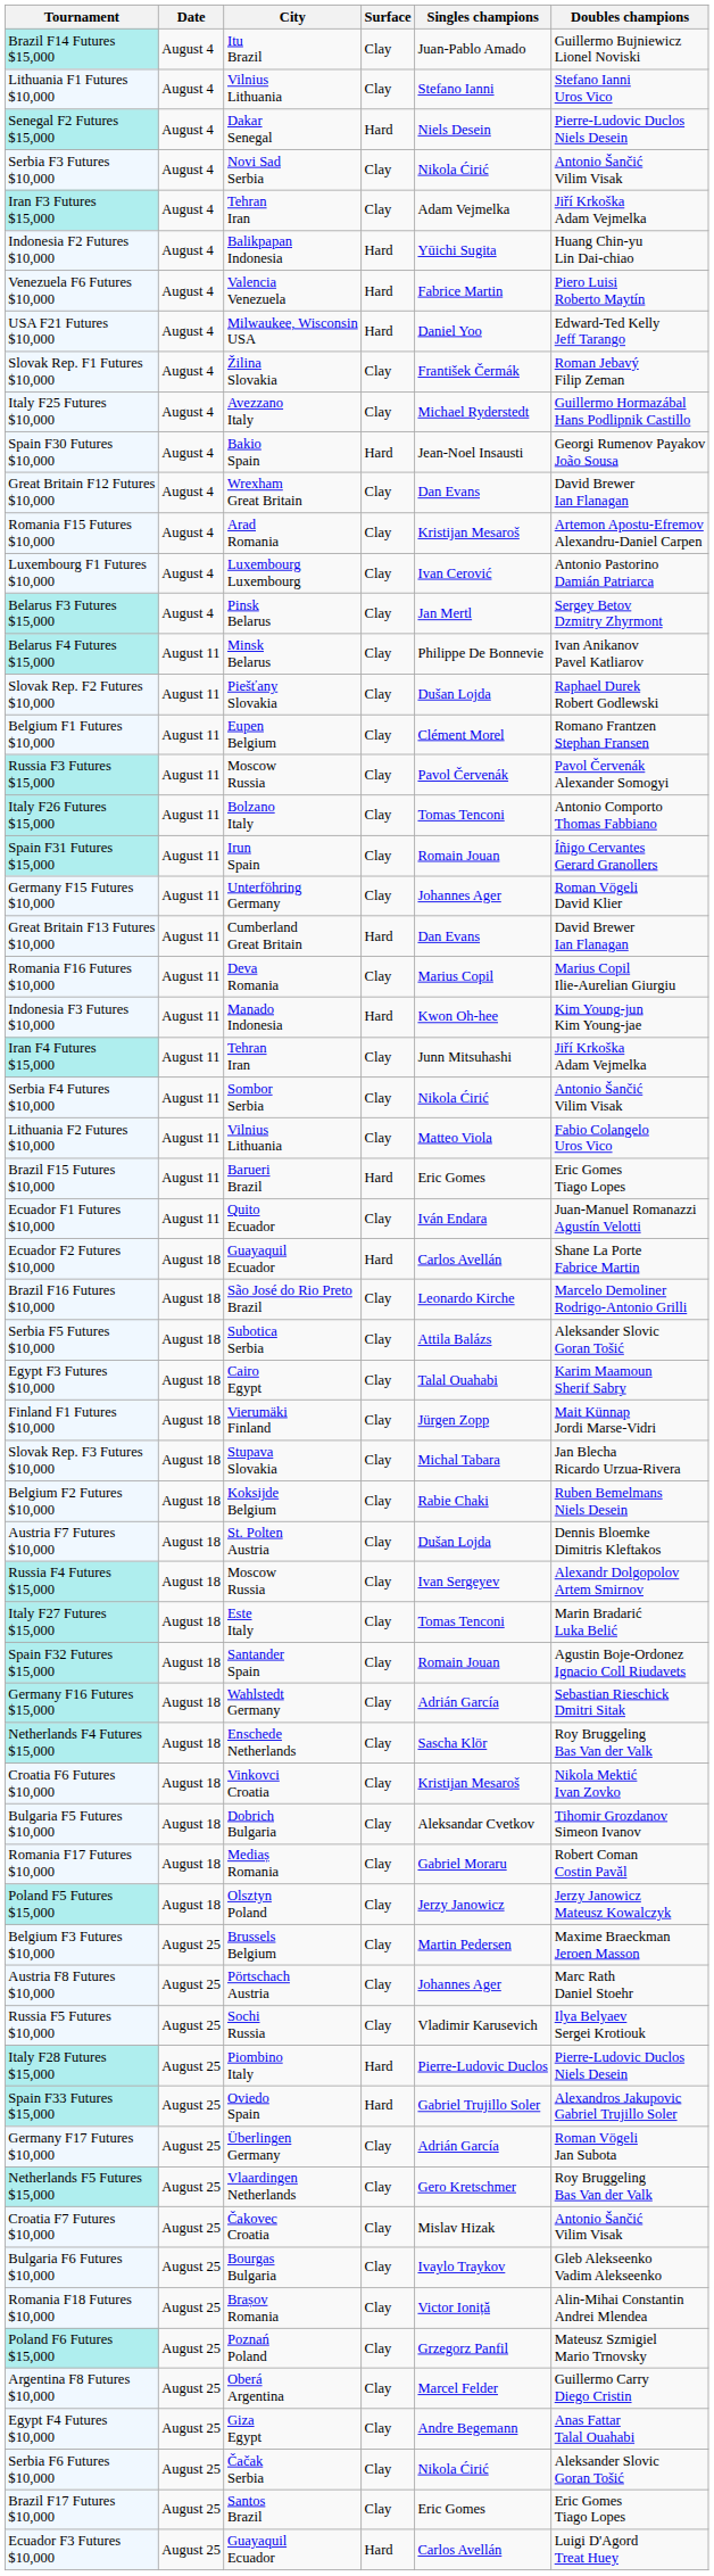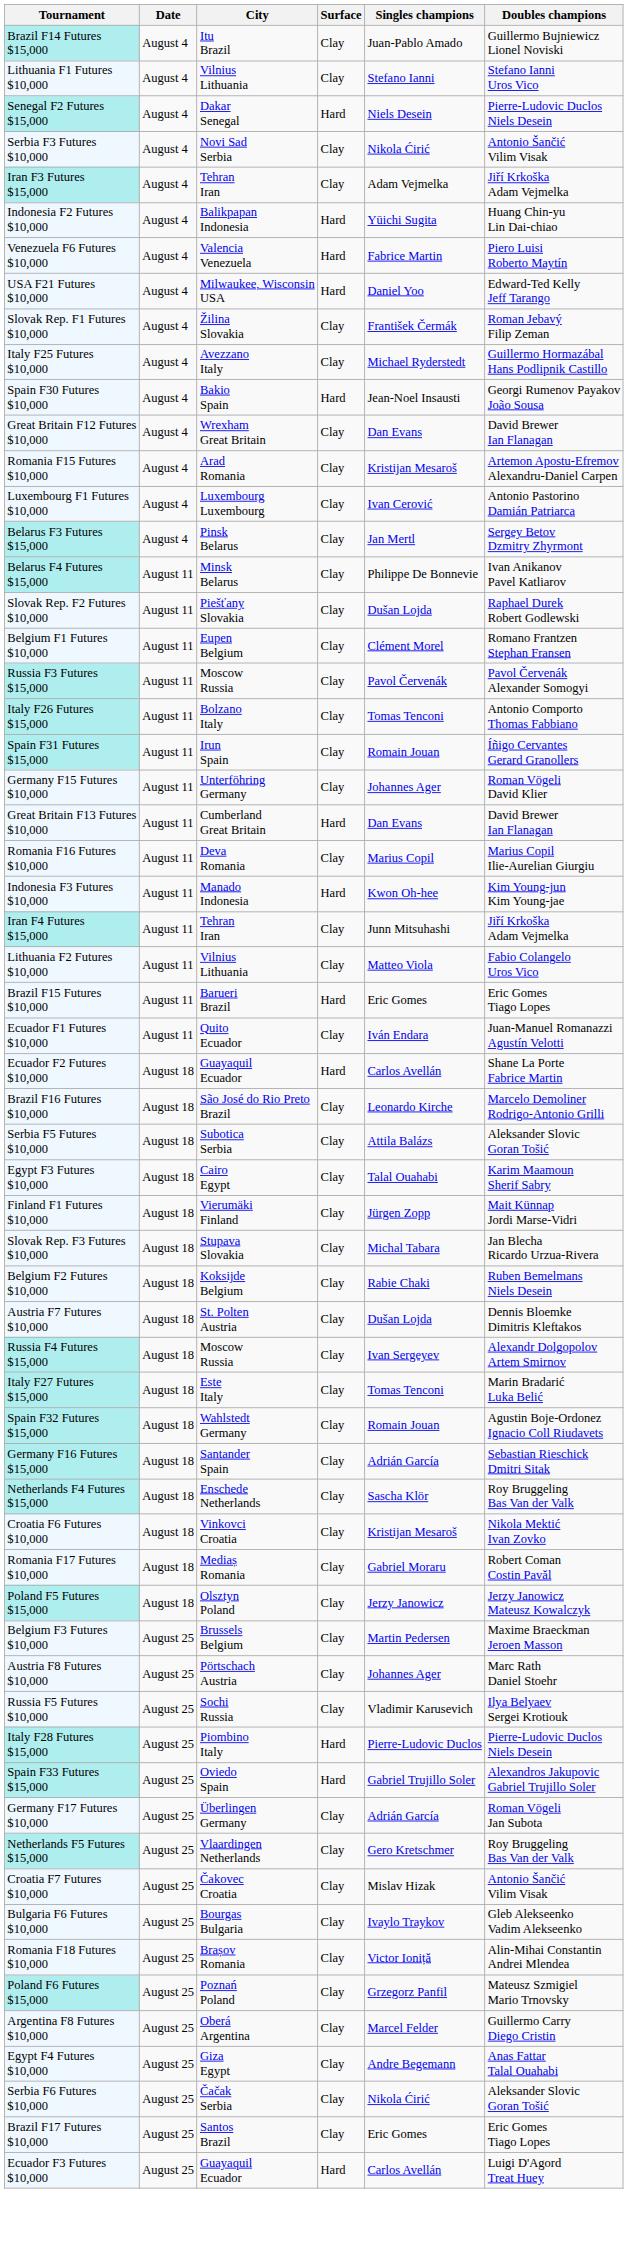- row: Serbia F4 Futures $10,000 | August 11 | Sombor Serbia | Clay | Nikola Ćirić | Antonio Šančić Vilim Visak
Spain F32 Futures $15,000 | City: Santander Spain -> Wahlstedt Germany
Germany F16 Futures $15,000 | City: Wahlstedt Germany -> Santander Spain
- row: Bulgaria F5 Futures $10,000 | August 18 | Dobrich Bulgaria | Clay | Aleksandar Cvetkov | Tihomir Grozdanov Simeon Ivanov
